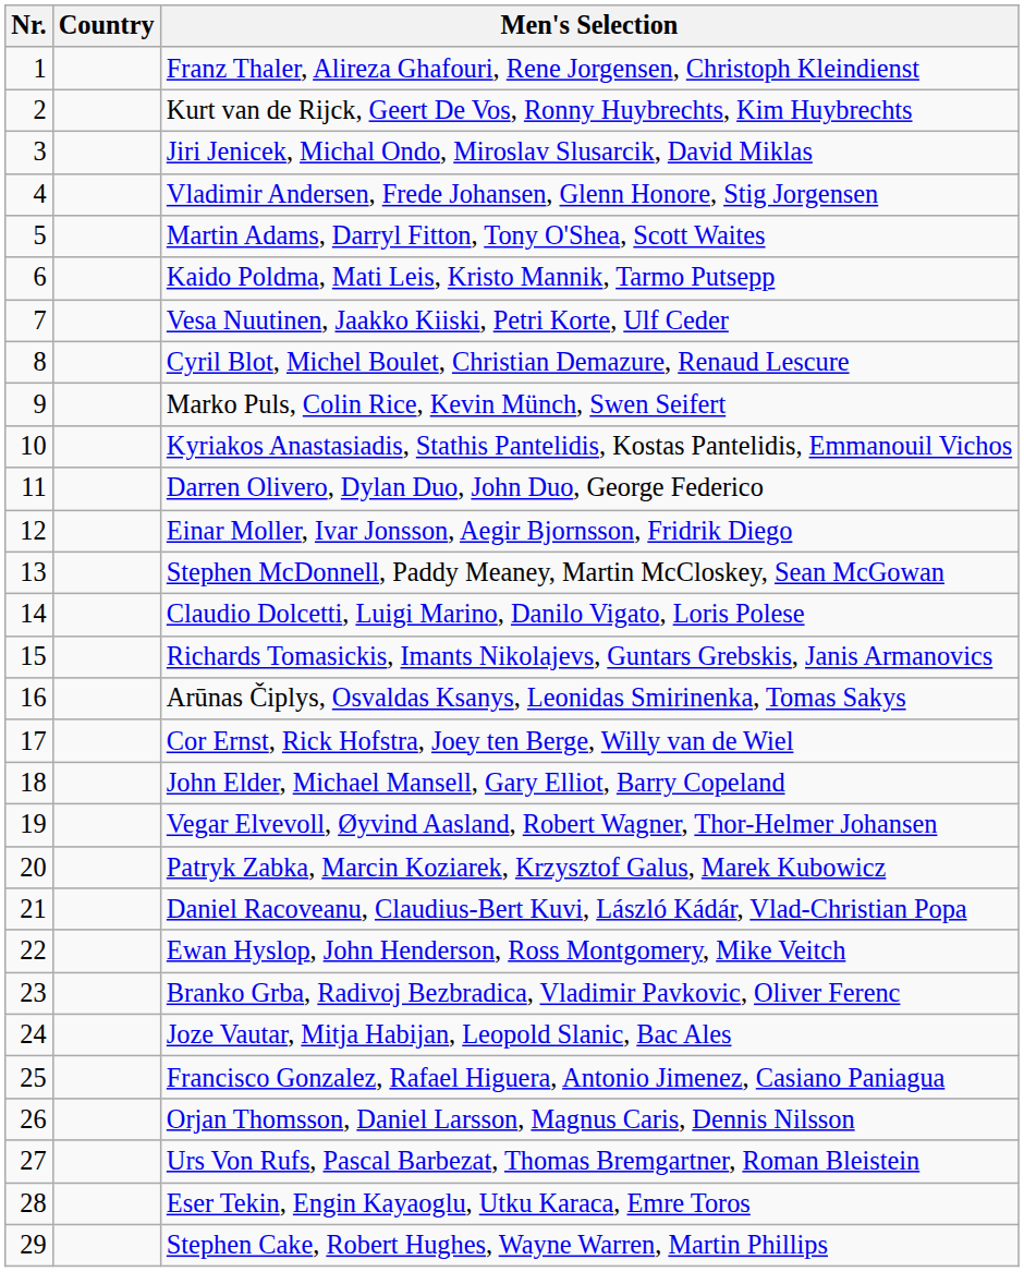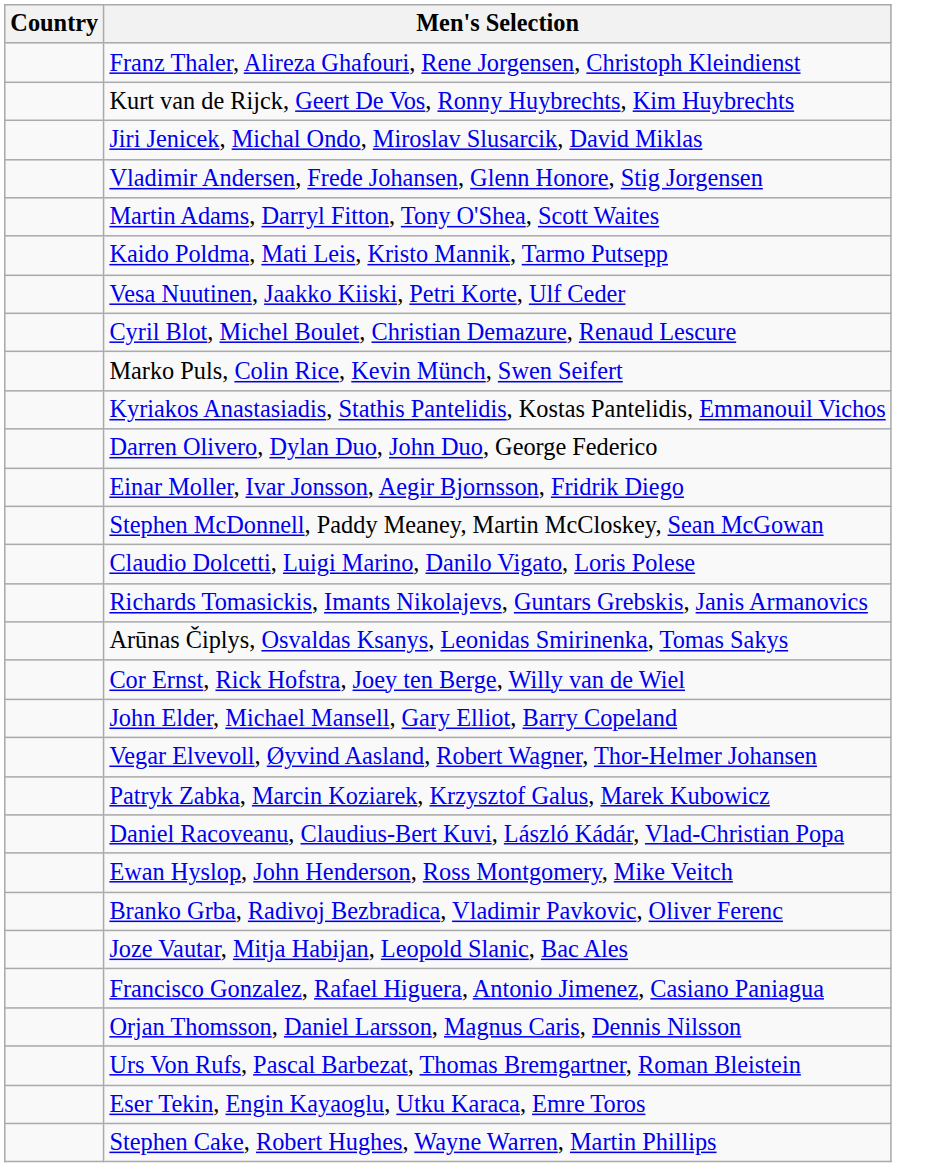- column: Nr. | 1 | 2 | 3 | 4 | 5 | 6 | 7 | 8 | 9 | 10 | 11 | 12 | 13 | 14 | 15 | 16 | 17 | 18 | 19 | 20 | 21 | 22 | 23 | 24 | 25 | 26 | 27 | 28 | 29
